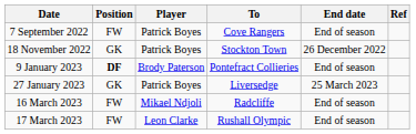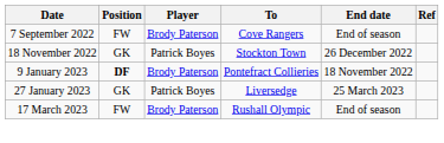7 September 2022 | Player: Patrick Boyes -> Brody Paterson
9 January 2023 | End date: End of season -> 18 November 2022
- row: 16 March 2023 | FW | Mikael Ndjoli | Radcliffe | End of season
17 March 2023 | Player: Leon Clarke -> Brody Paterson
